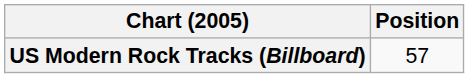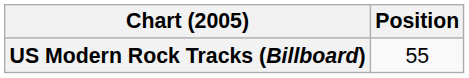US Modern Rock Tracks (Billboard) | Position: 57 -> 55
